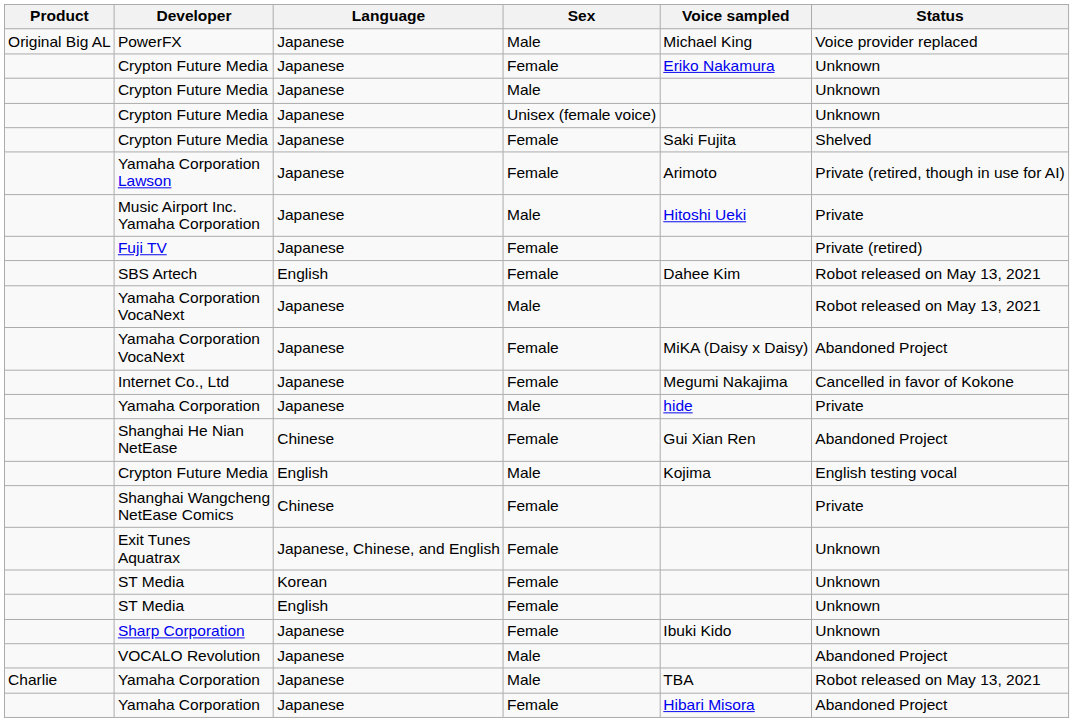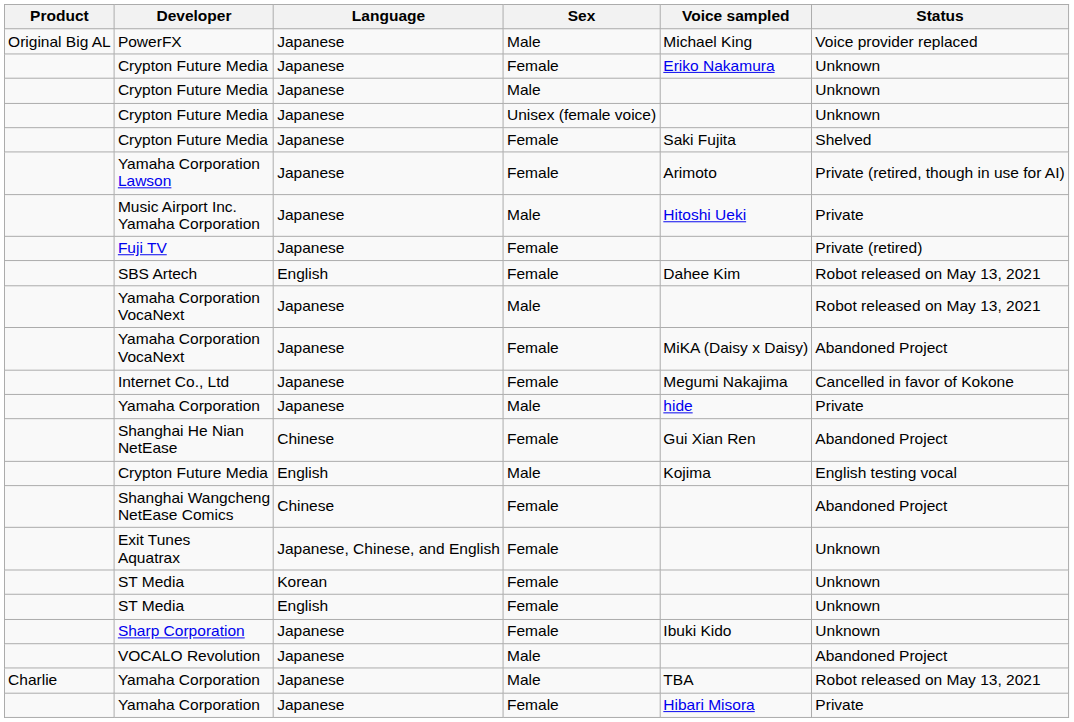Shanghai Wangcheng NetEase Comics | Status: Private -> Abandoned Project
Yamaha Corporation / Female | Status: Abandoned Project -> Private
